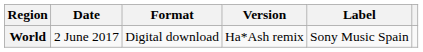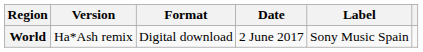columns swapped: Date <-> Version
